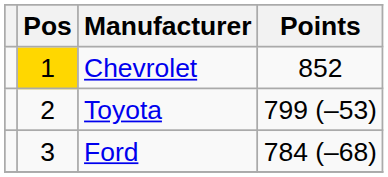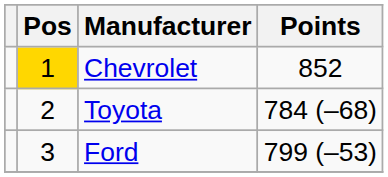Toyota | Points: 799 (–53) -> 784 (–68)
Ford | Points: 784 (–68) -> 799 (–53)
